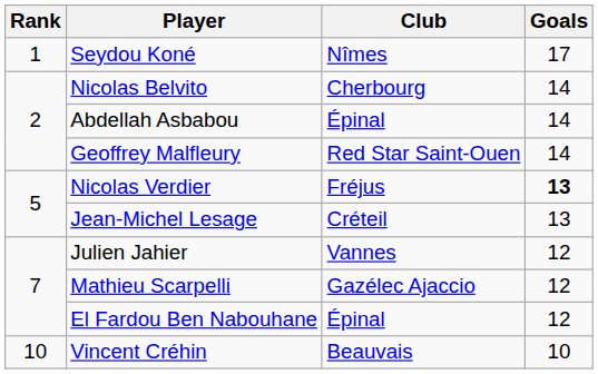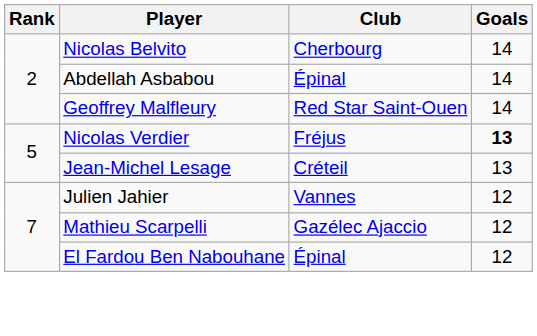- row: 1 | Seydou Koné | Nîmes | 17
- row: 10 | Vincent Créhin | Beauvais | 10
